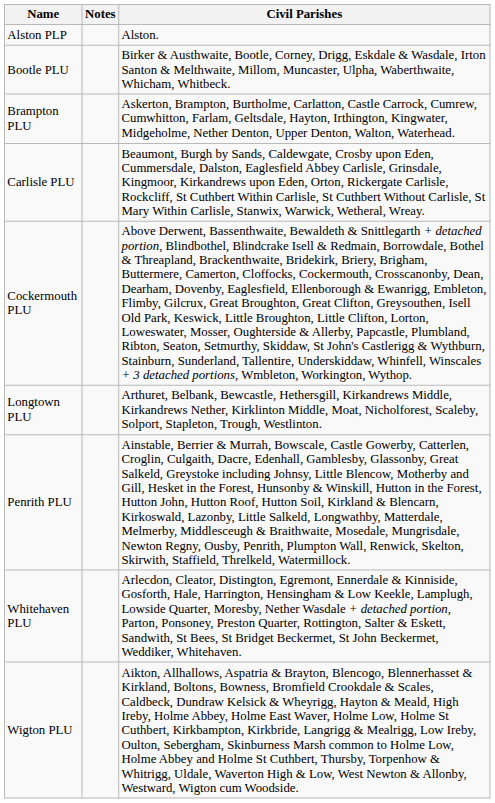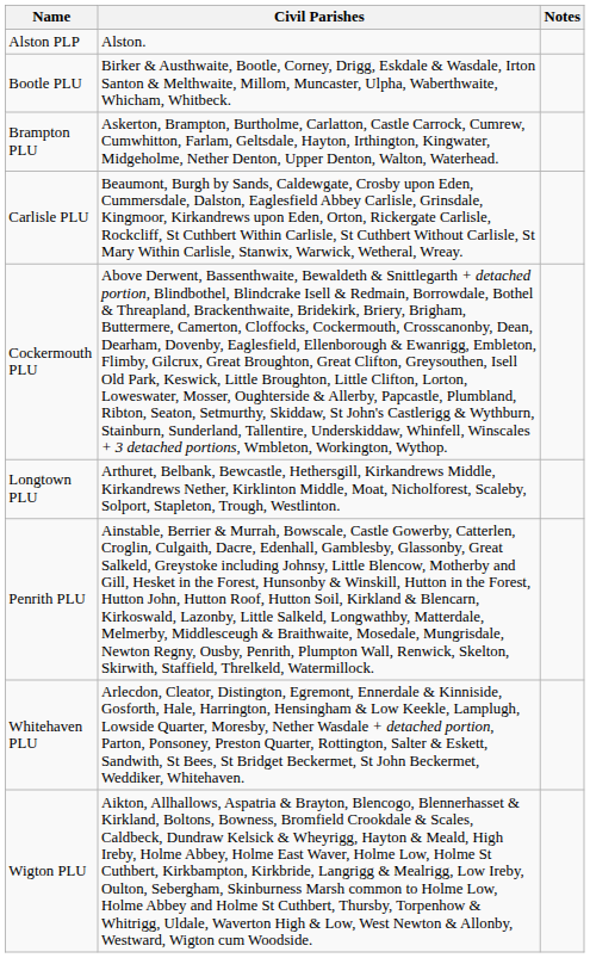columns swapped: Civil Parishes <-> Notes
